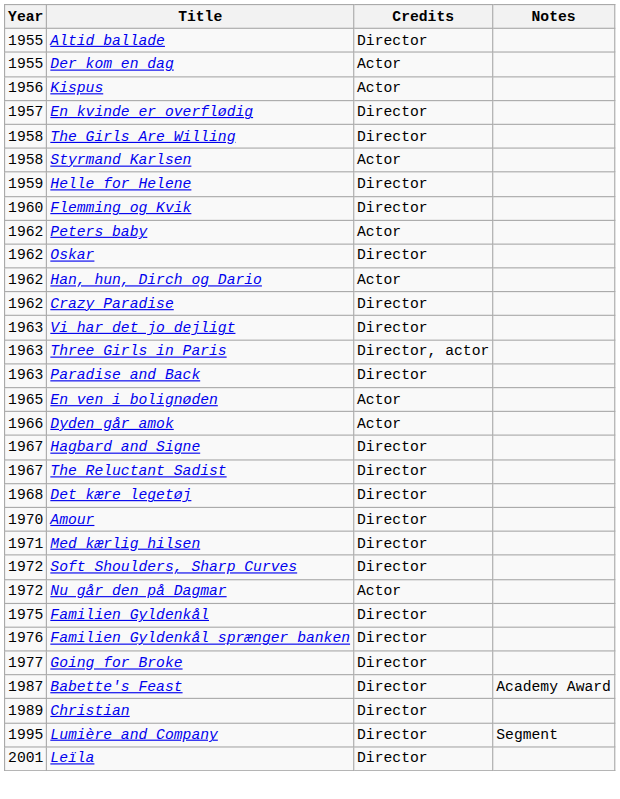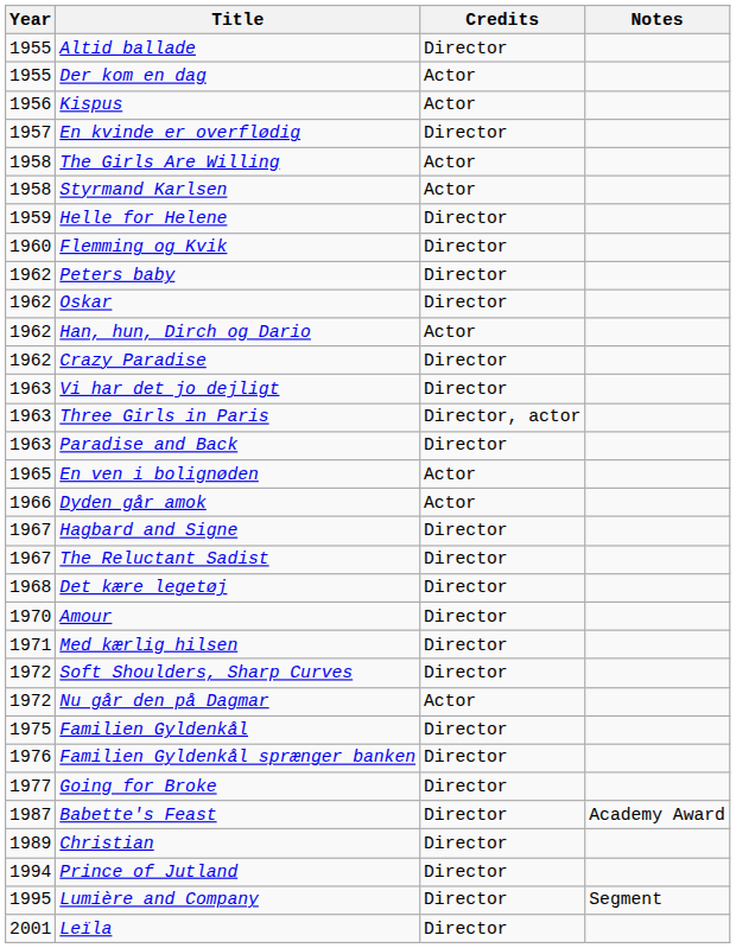The Girls Are Willing | Credits: Director -> Actor
Peters baby | Credits: Actor -> Director
+ row: 1994 | Prince of Jutland | Director
